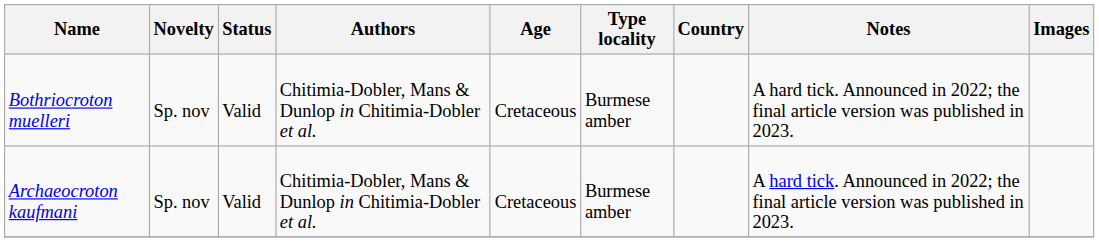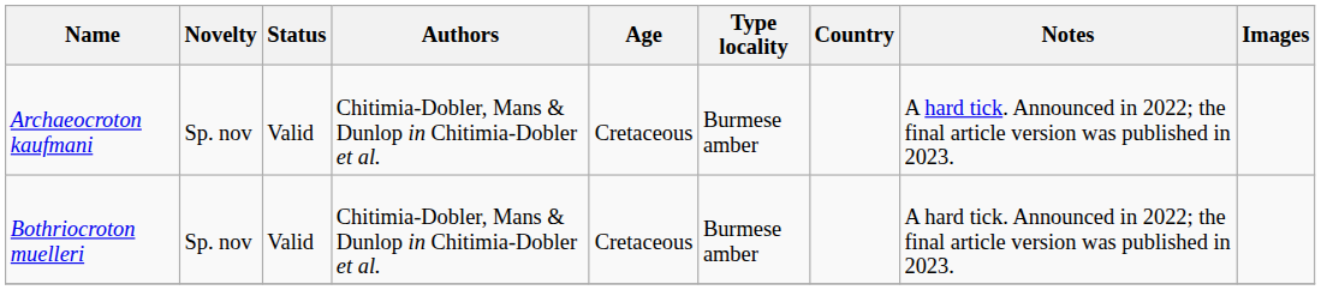rows swapped: Archaeocroton kaufmani <-> Bothriocroton muelleri
